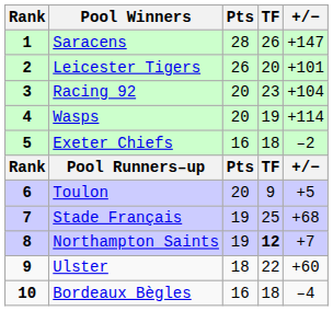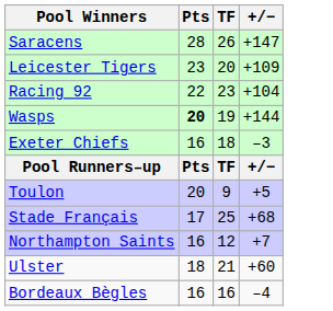- column: Rank | 1 | 2 | 3 | 4 | 5 | Rank | 6 | 7 | 8 | 9 | 10
Leicester Tigers | Pts: 26 -> 23
Leicester Tigers | +/−: +101 -> +109
Racing 92 | Pts: 20 -> 22
Wasps | Pts: normal -> bold
Wasps | +/−: +114 -> +144
Exeter Chiefs | +/−: –2 -> –3
Stade Français | Pts: 19 -> 17
Northampton Saints | Pts: 19 -> 16
Northampton Saints | TF: bold -> normal
Ulster | TF: 22 -> 21
Bordeaux Bègles | TF: 18 -> 16
